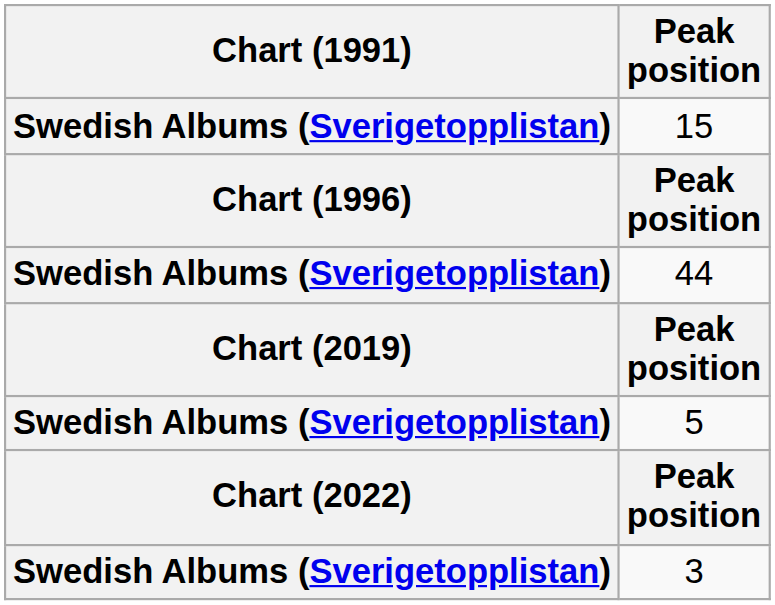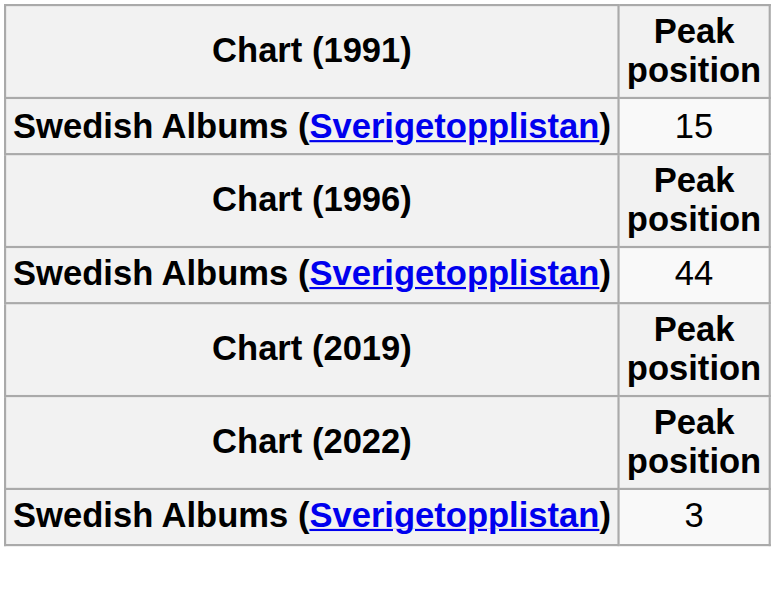- row: Swedish Albums (Sverigetopplistan) | 5
